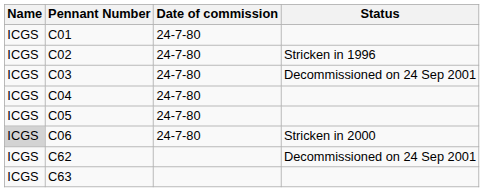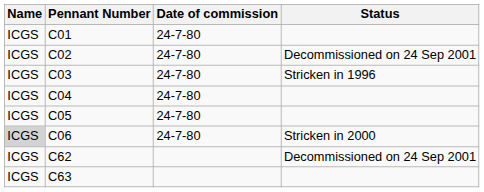C02 | Status: Stricken in 1996 -> Decommissioned on 24 Sep 2001
C03 | Status: Decommissioned on 24 Sep 2001 -> Stricken in 1996
